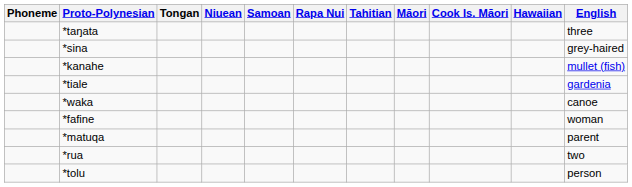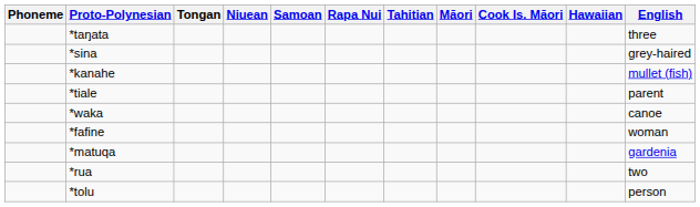*tiale | English: gardenia -> parent
*matuqa | English: parent -> gardenia
